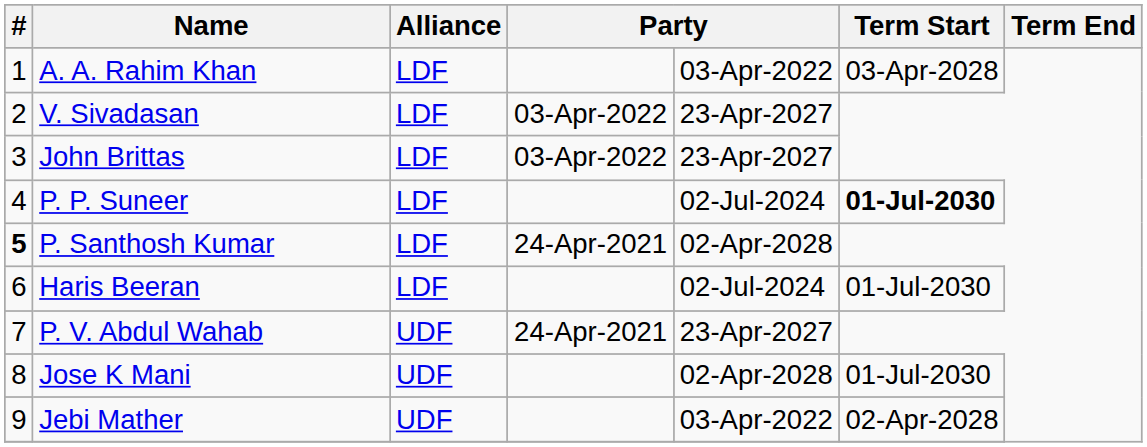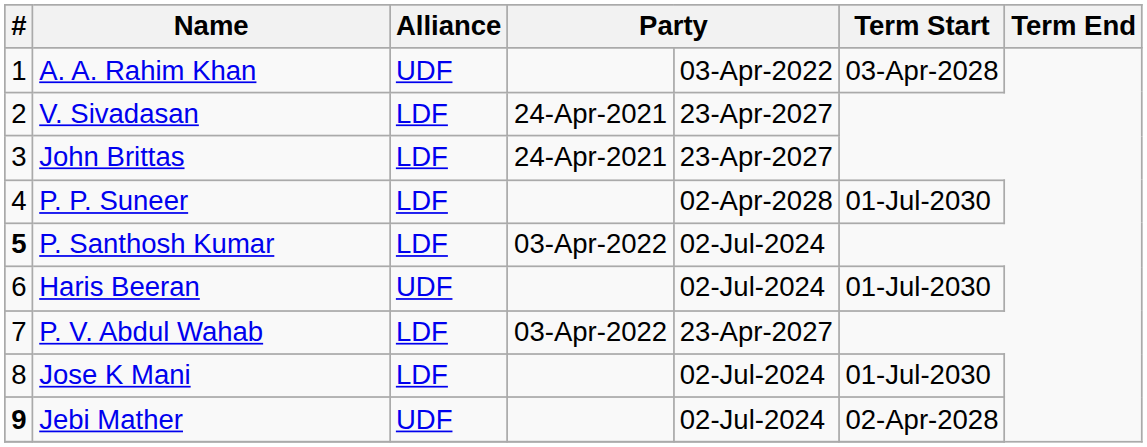A. A. Rahim Khan | Alliance: LDF -> UDF
V. Sivadasan | column 4: 03-Apr-2022 -> 24-Apr-2021
John Brittas | column 4: 03-Apr-2022 -> 24-Apr-2021
P. P. Suneer | column 5: 02-Jul-2024 -> 02-Apr-2028
P. P. Suneer | Term Start: bold -> normal
P. Santhosh Kumar | column 4: 24-Apr-2021 -> 03-Apr-2022
P. Santhosh Kumar | column 5: 02-Apr-2028 -> 02-Jul-2024
Haris Beeran | Alliance: LDF -> UDF
P. V. Abdul Wahab | Alliance: UDF -> LDF
P. V. Abdul Wahab | column 4: 24-Apr-2021 -> 03-Apr-2022
Jose K Mani | Alliance: UDF -> LDF
Jose K Mani | column 5: 02-Apr-2028 -> 02-Jul-2024
Jebi Mather | #: normal -> bold
Jebi Mather | column 5: 03-Apr-2022 -> 02-Jul-2024
